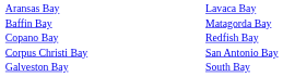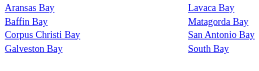- row: Copano Bay | Redfish Bay
